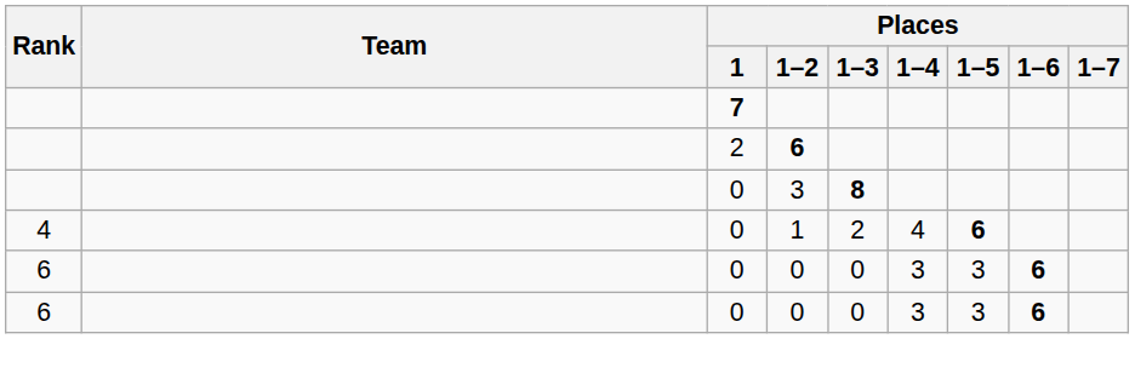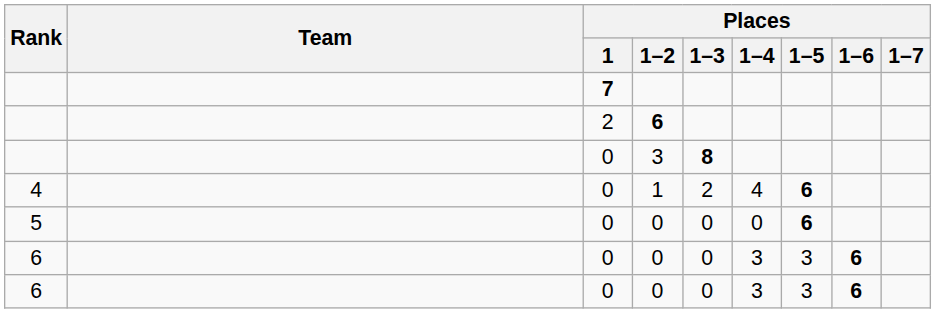+ row: 5 | 0 | 0 | 0 | 0 | 6
